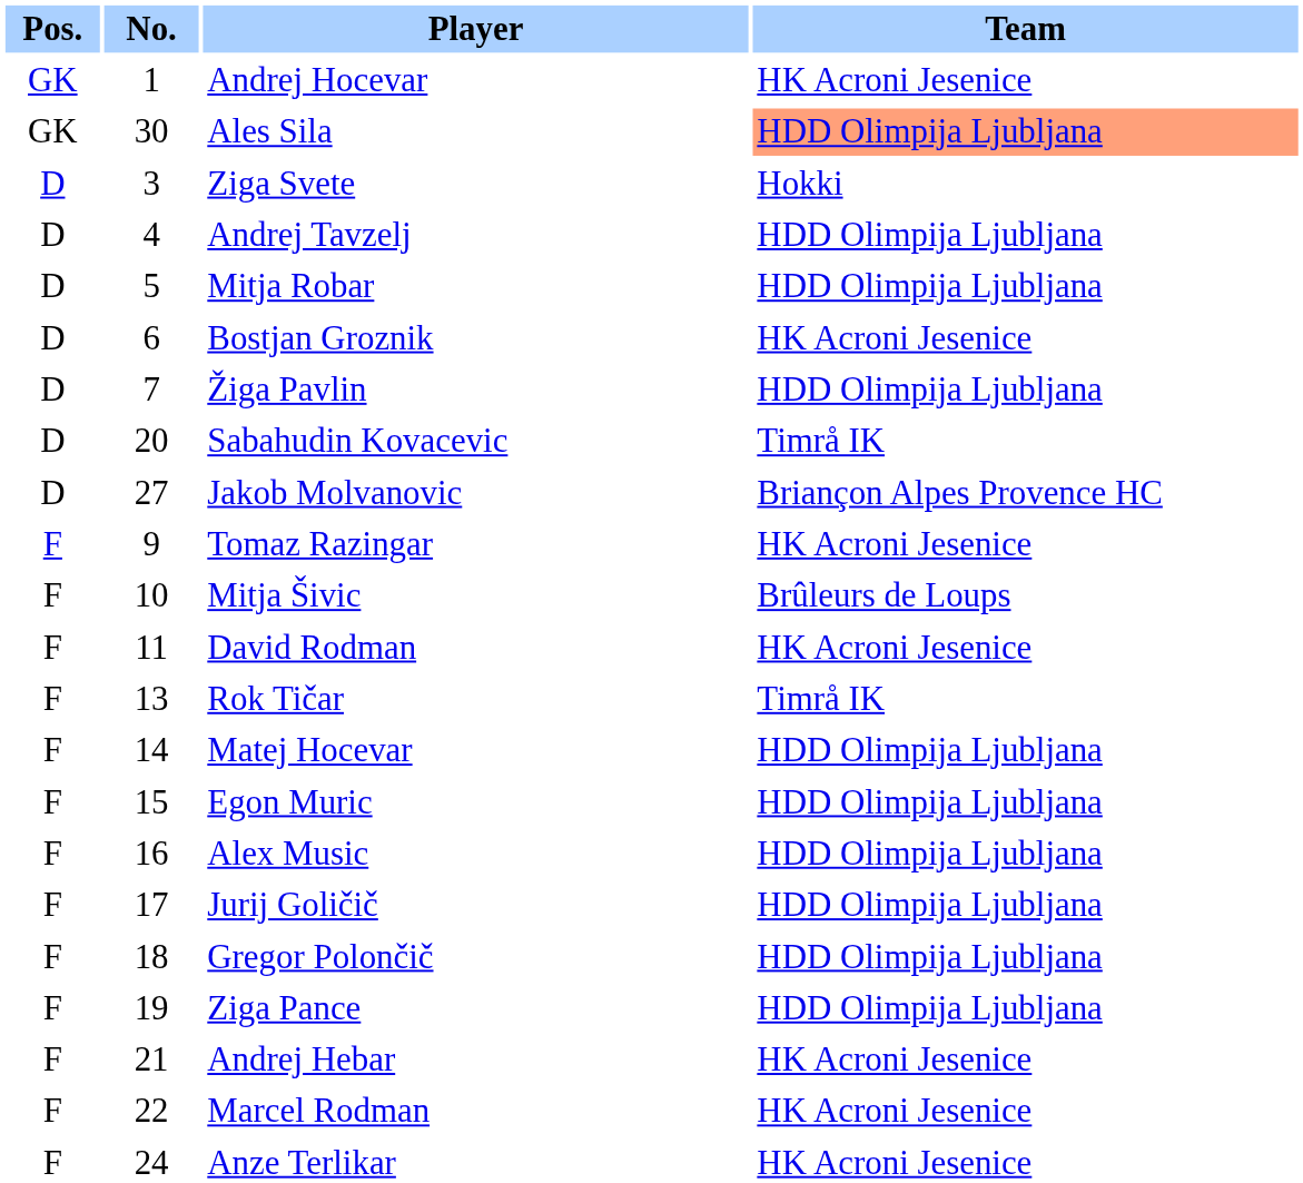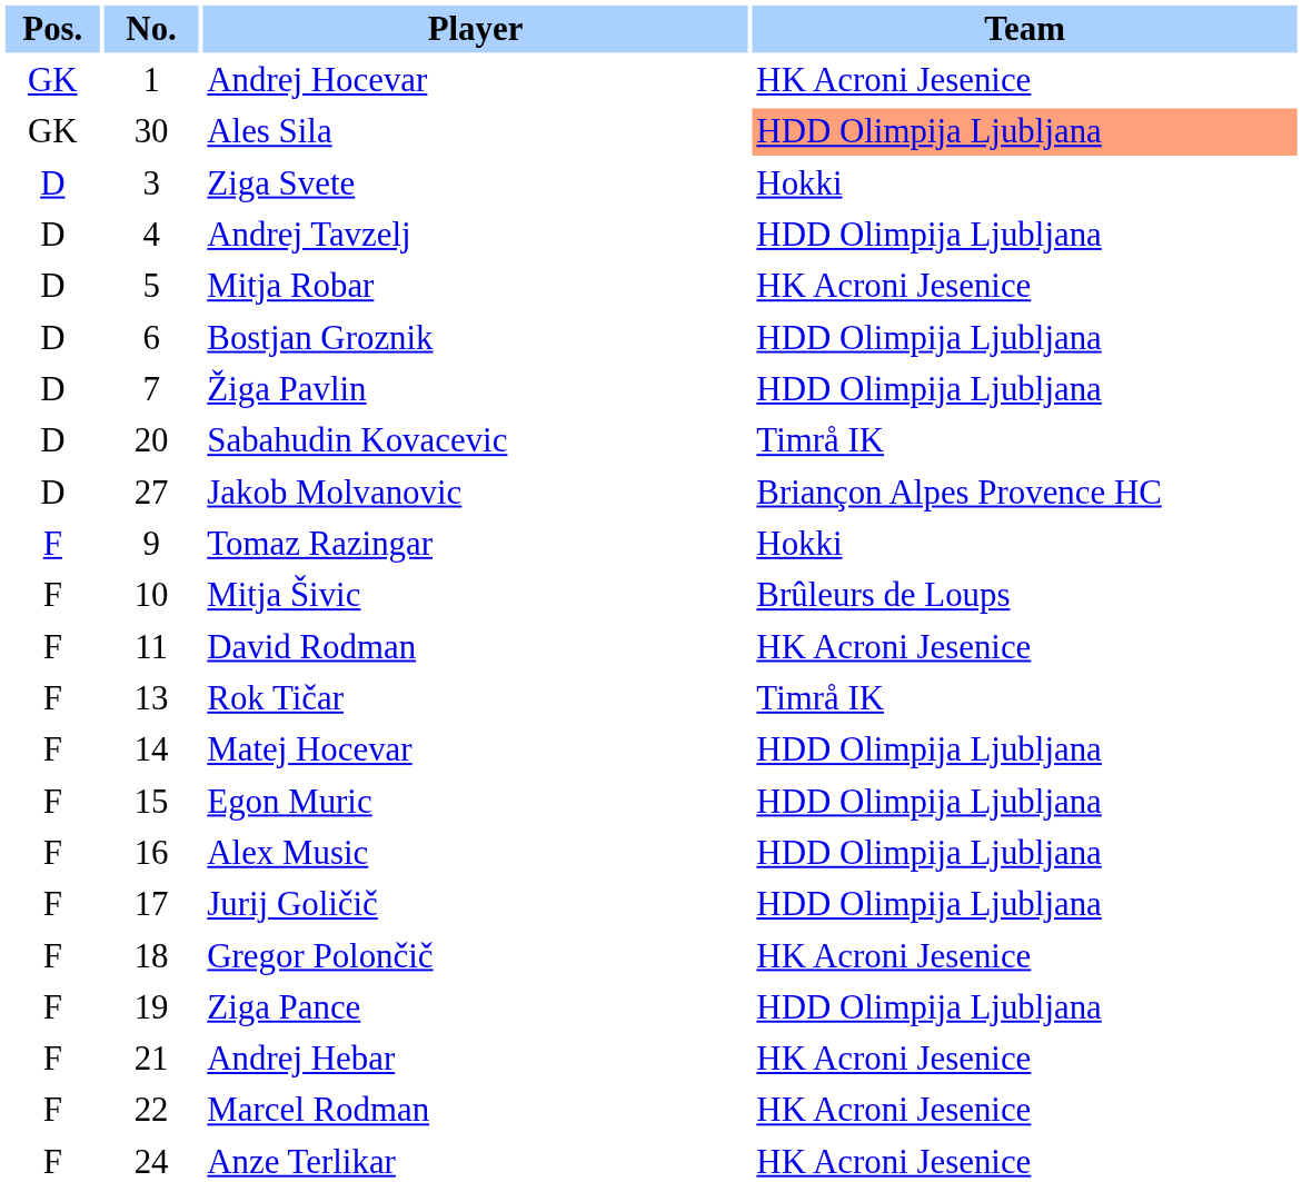Mitja Robar | Team: HDD Olimpija Ljubljana -> HK Acroni Jesenice
Bostjan Groznik | Team: HK Acroni Jesenice -> HDD Olimpija Ljubljana
Tomaz Razingar | Team: HK Acroni Jesenice -> Hokki
Gregor Polončič | Team: HDD Olimpija Ljubljana -> HK Acroni Jesenice
